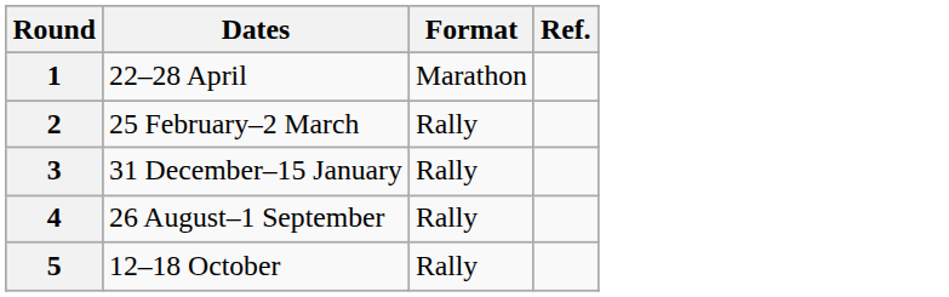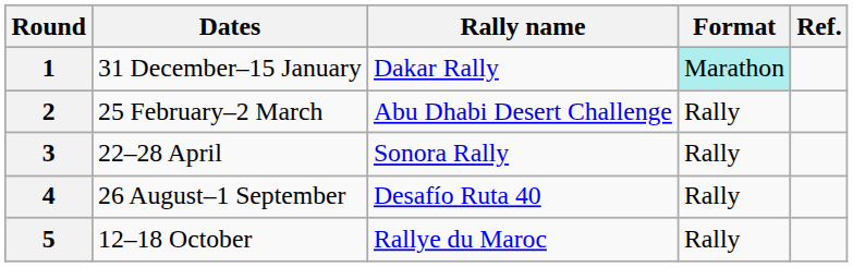+ column: Rally name | Dakar Rally | Abu Dhabi Desert Challenge | Sonora Rally | Desafío Ruta 40 | Rallye du Maroc
1 | Dates: 22–28 April -> 31 December–15 January
1 | Format: no background -> paleturquoise background
3 | Dates: 31 December–15 January -> 22–28 April
